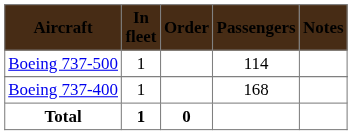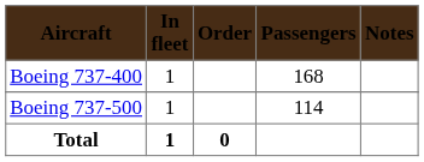rows swapped: Boeing 737-400 <-> Boeing 737-500
